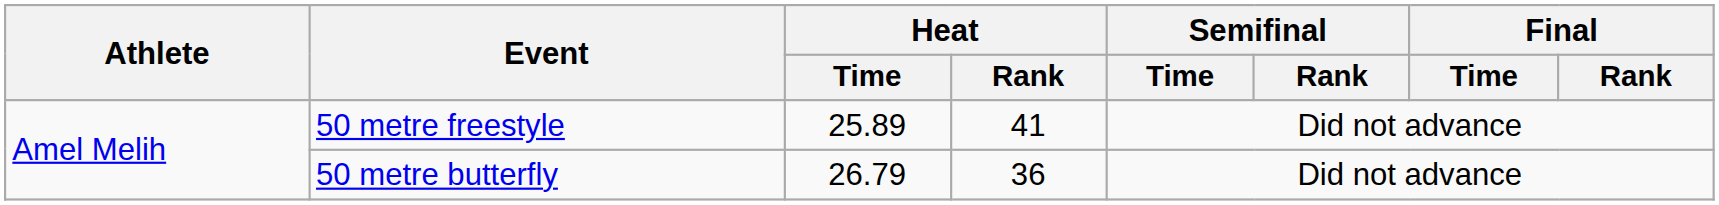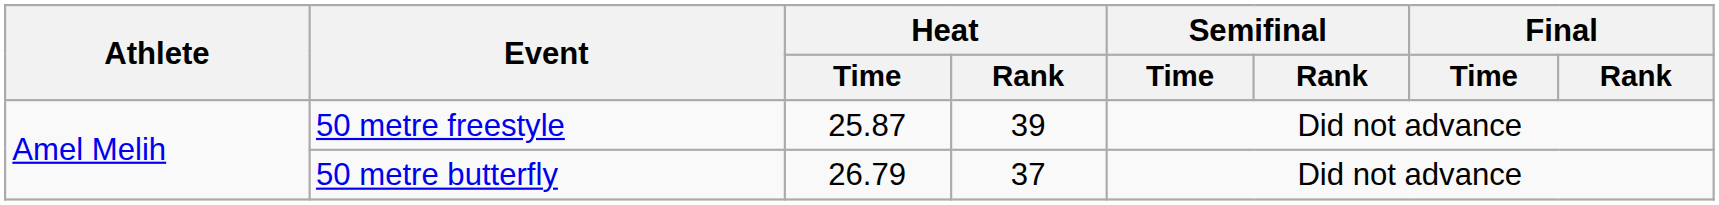50 metre freestyle | Heat / Time: 25.89 -> 25.87
50 metre freestyle | Heat / Rank: 41 -> 39
50 metre butterfly | Heat / Rank: 36 -> 37
